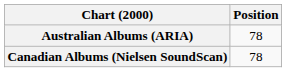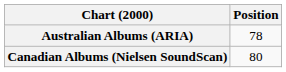Canadian Albums (Nielsen SoundScan) | Position: 78 -> 80
